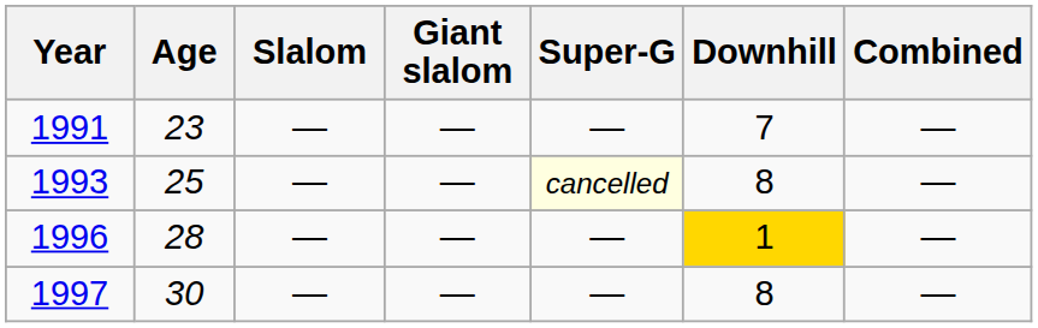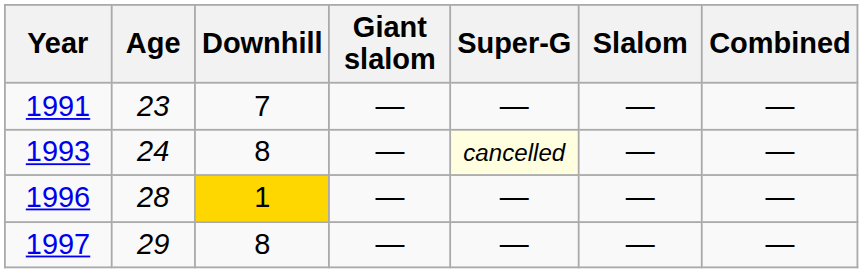columns swapped: Slalom <-> Downhill
1993 | Age: 25 -> 24
1997 | Age: 30 -> 29
